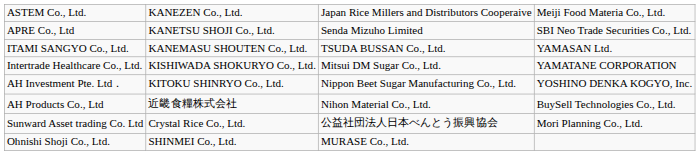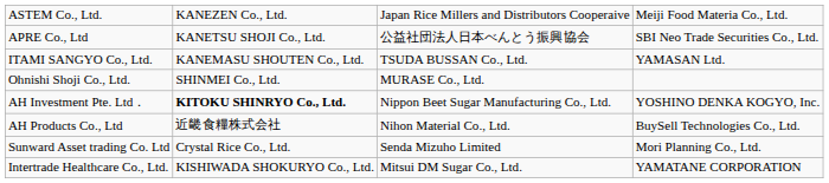APRE Co., Ltd | column 3: Senda Mizuho Limited -> 公益社団法人日本べんとう振興協会
rows swapped: Intertrade Healthcare Co., Ltd. <-> Ohnishi Shoji Co., Ltd.
AH Investment Pte. Ltd． | column 2: normal -> bold
Sunward Asset trading Co. Ltd | column 3: 公益社団法人日本べんとう振興協会 -> Senda Mizuho Limited
